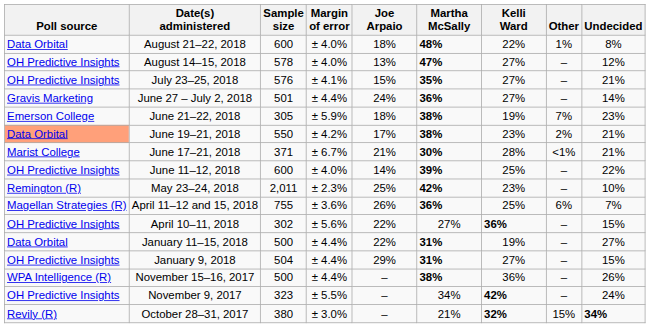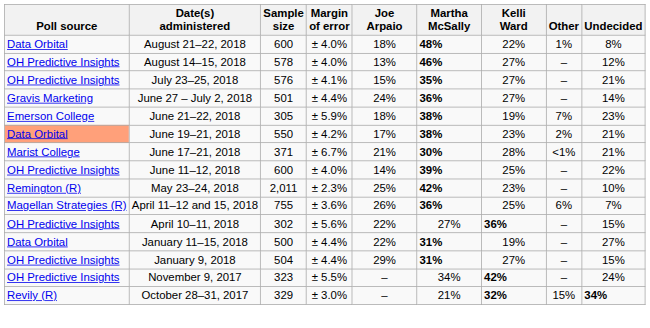August 14–15, 2018 | Martha McSally: 47% -> 46%
- row: WPA Intelligence (R) | November 15–16, 2017 | 500 | ± 4.4% | – | 38% | 36% | – | 26%
October 28–31, 2017 | Sample size: 380 -> 329
